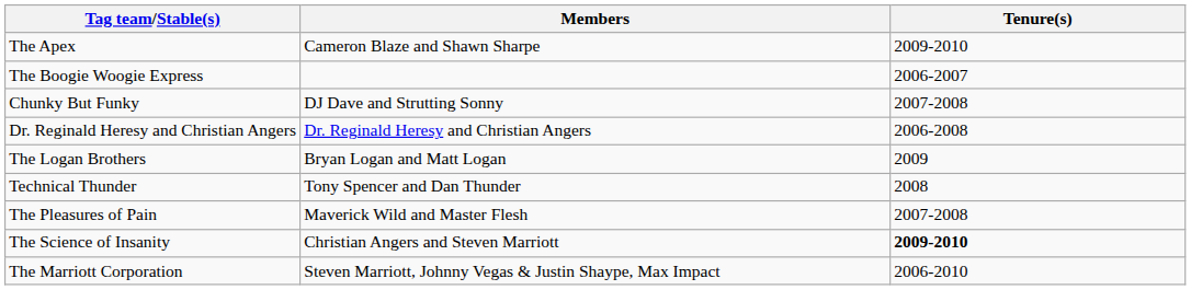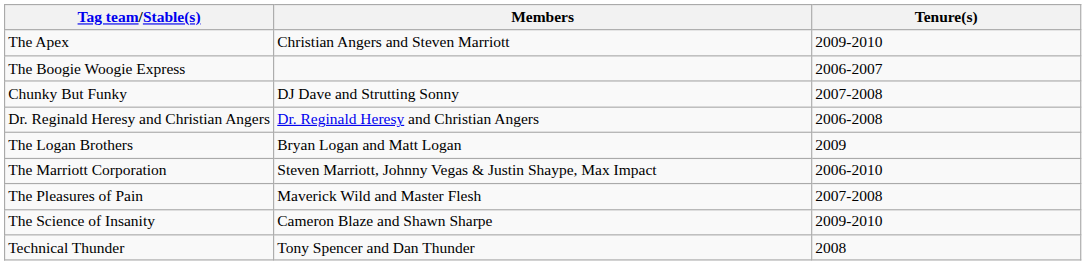The Apex | Members: Cameron Blaze and Shawn Sharpe -> Christian Angers and Steven Marriott
rows swapped: The Marriott Corporation <-> Technical Thunder
The Science of Insanity | Members: Christian Angers and Steven Marriott -> Cameron Blaze and Shawn Sharpe
The Science of Insanity | Tenure(s): bold -> normal
